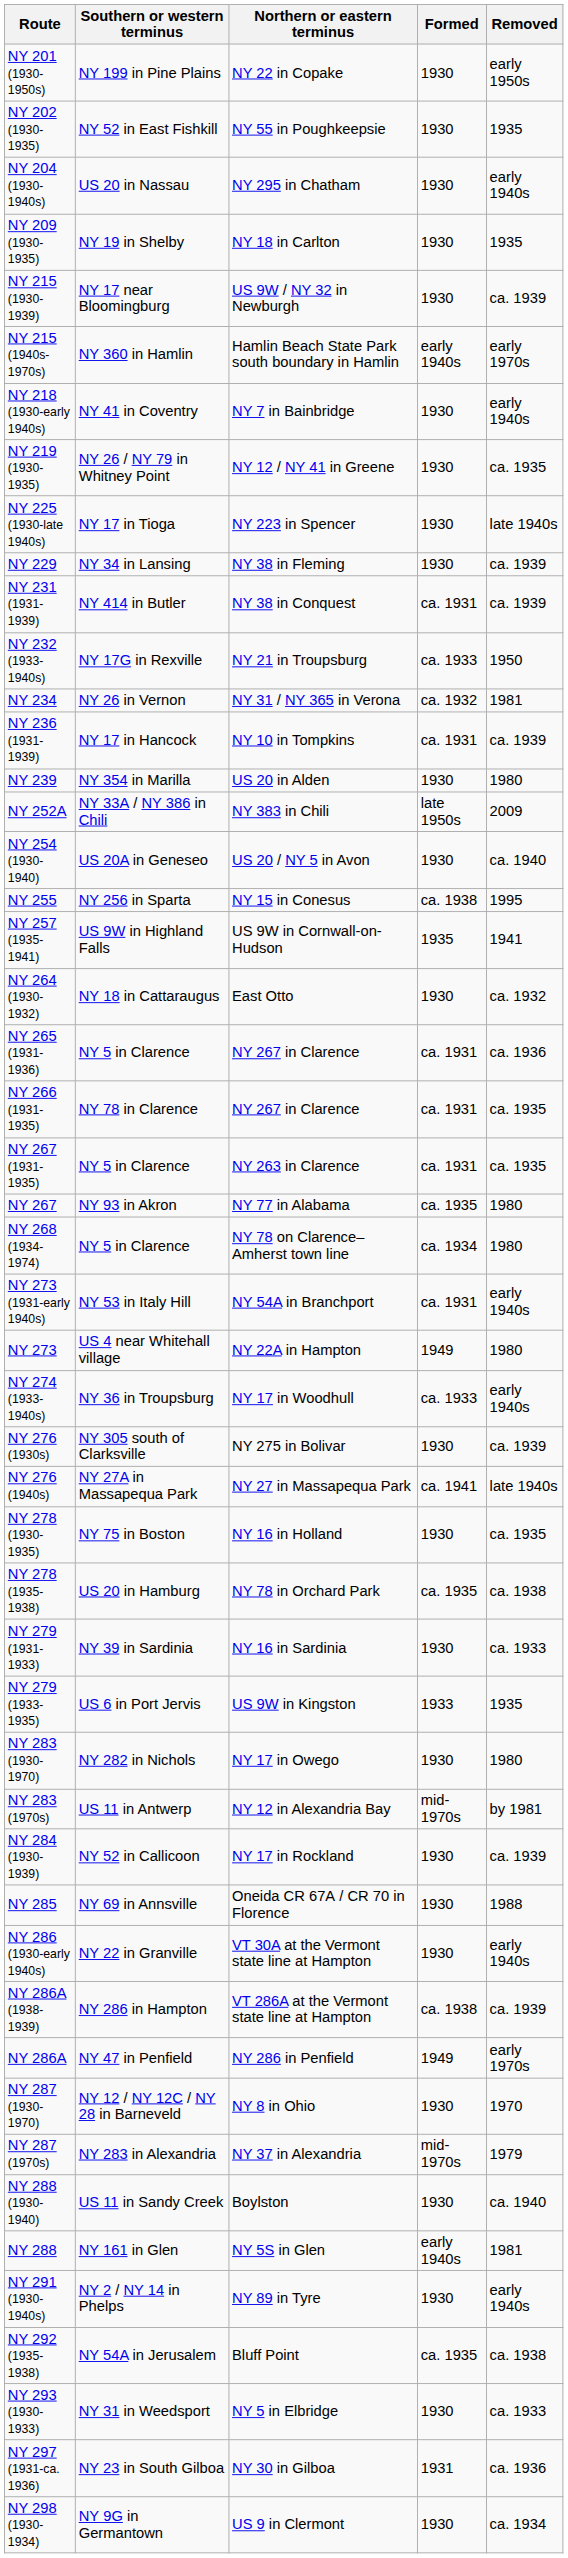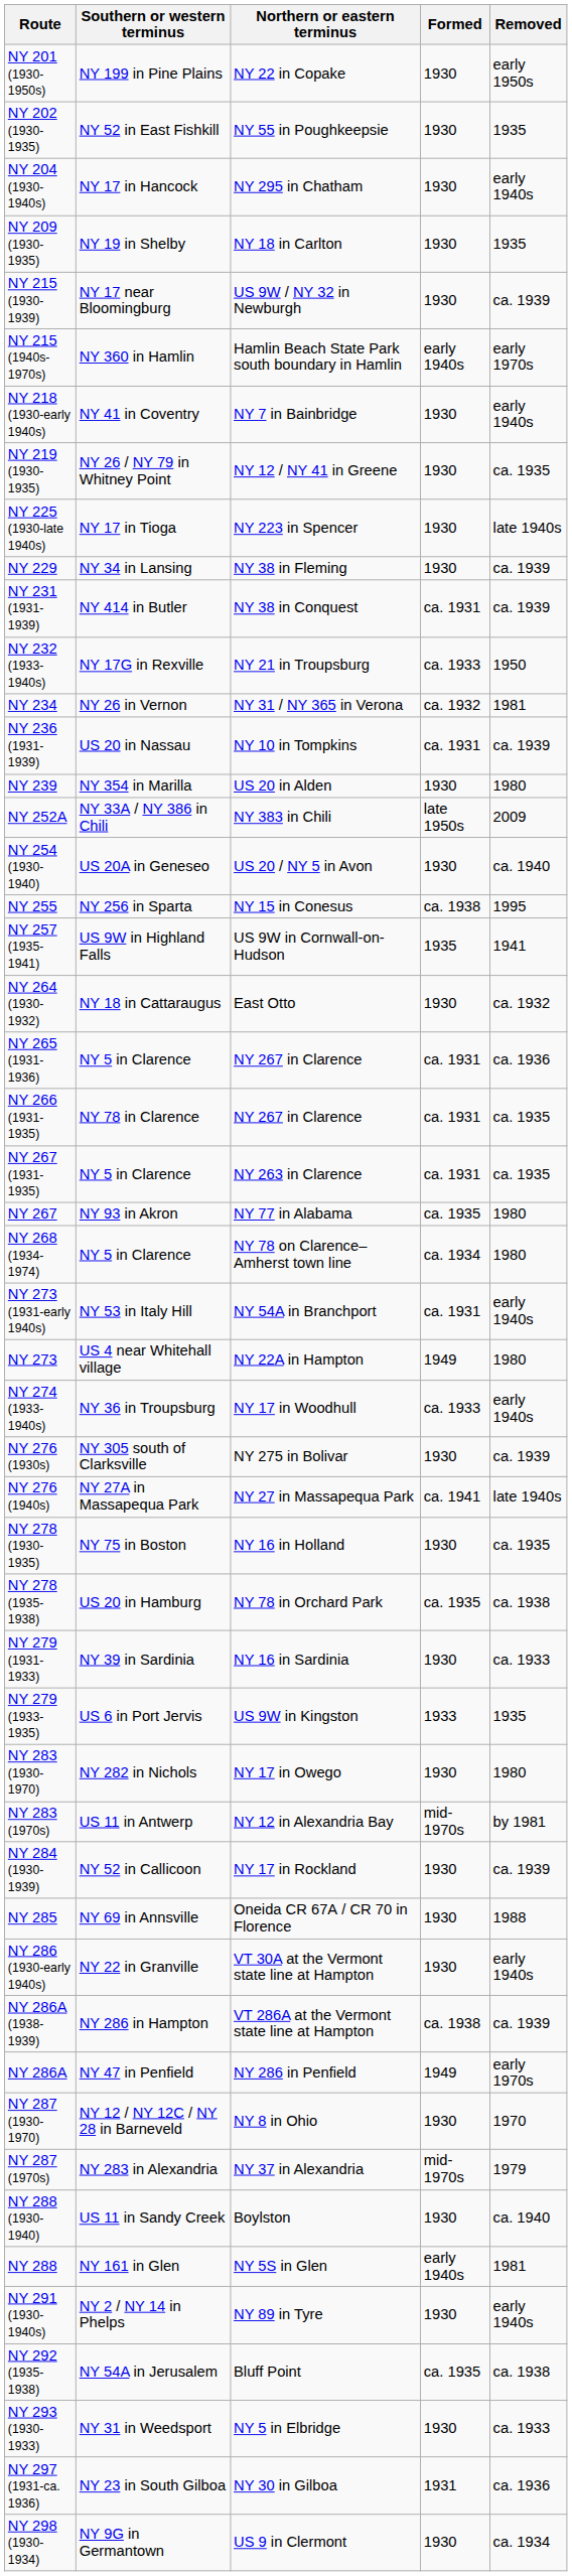NY 204 (1930-1940s) | Southern or western terminus: US 20 in Nassau -> NY 17 in Hancock
NY 236 (1931-1939) | Southern or western terminus: NY 17 in Hancock -> US 20 in Nassau
